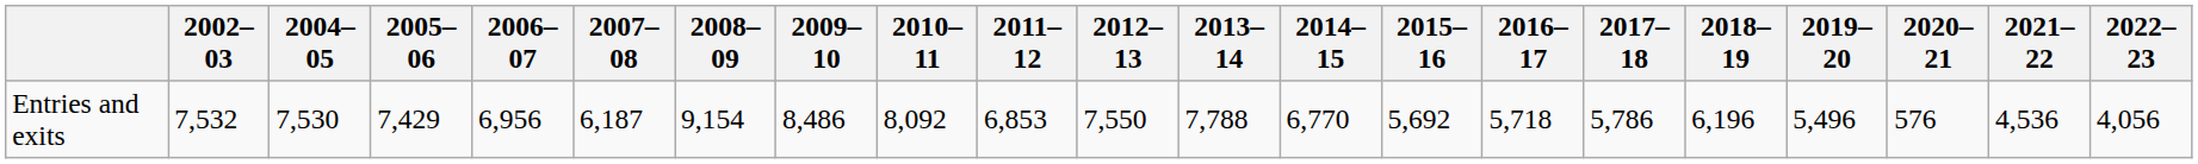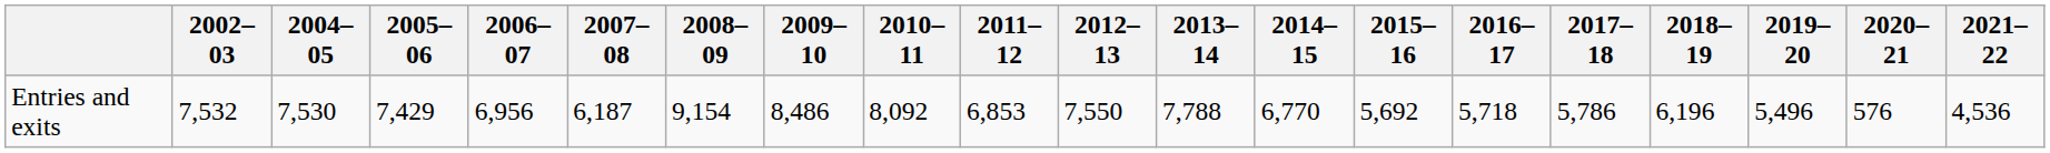- column: 2022–23 | 4,056
